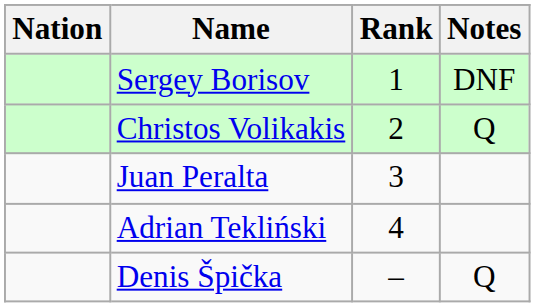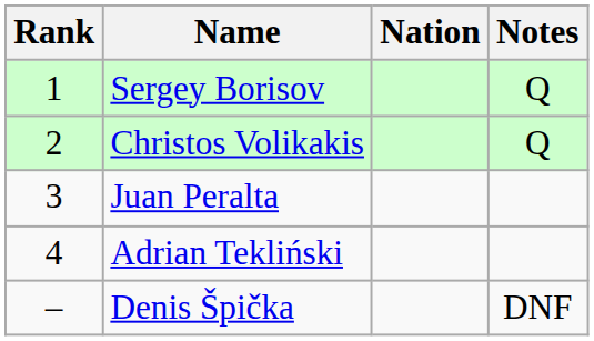columns swapped: Rank <-> Nation
Sergey Borisov | Notes: DNF -> Q
Denis Špička | Notes: Q -> DNF
